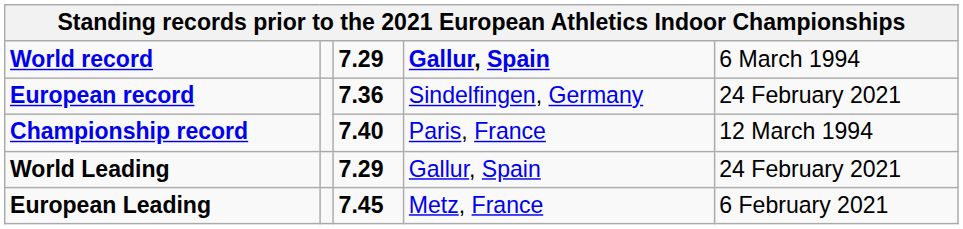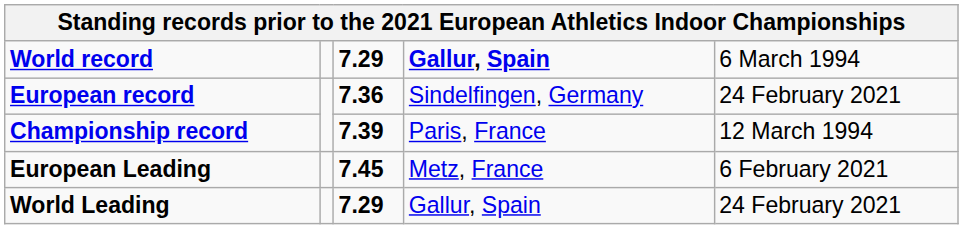Championship record | column 3: 7.40 -> 7.39
rows swapped: World Leading <-> European Leading
